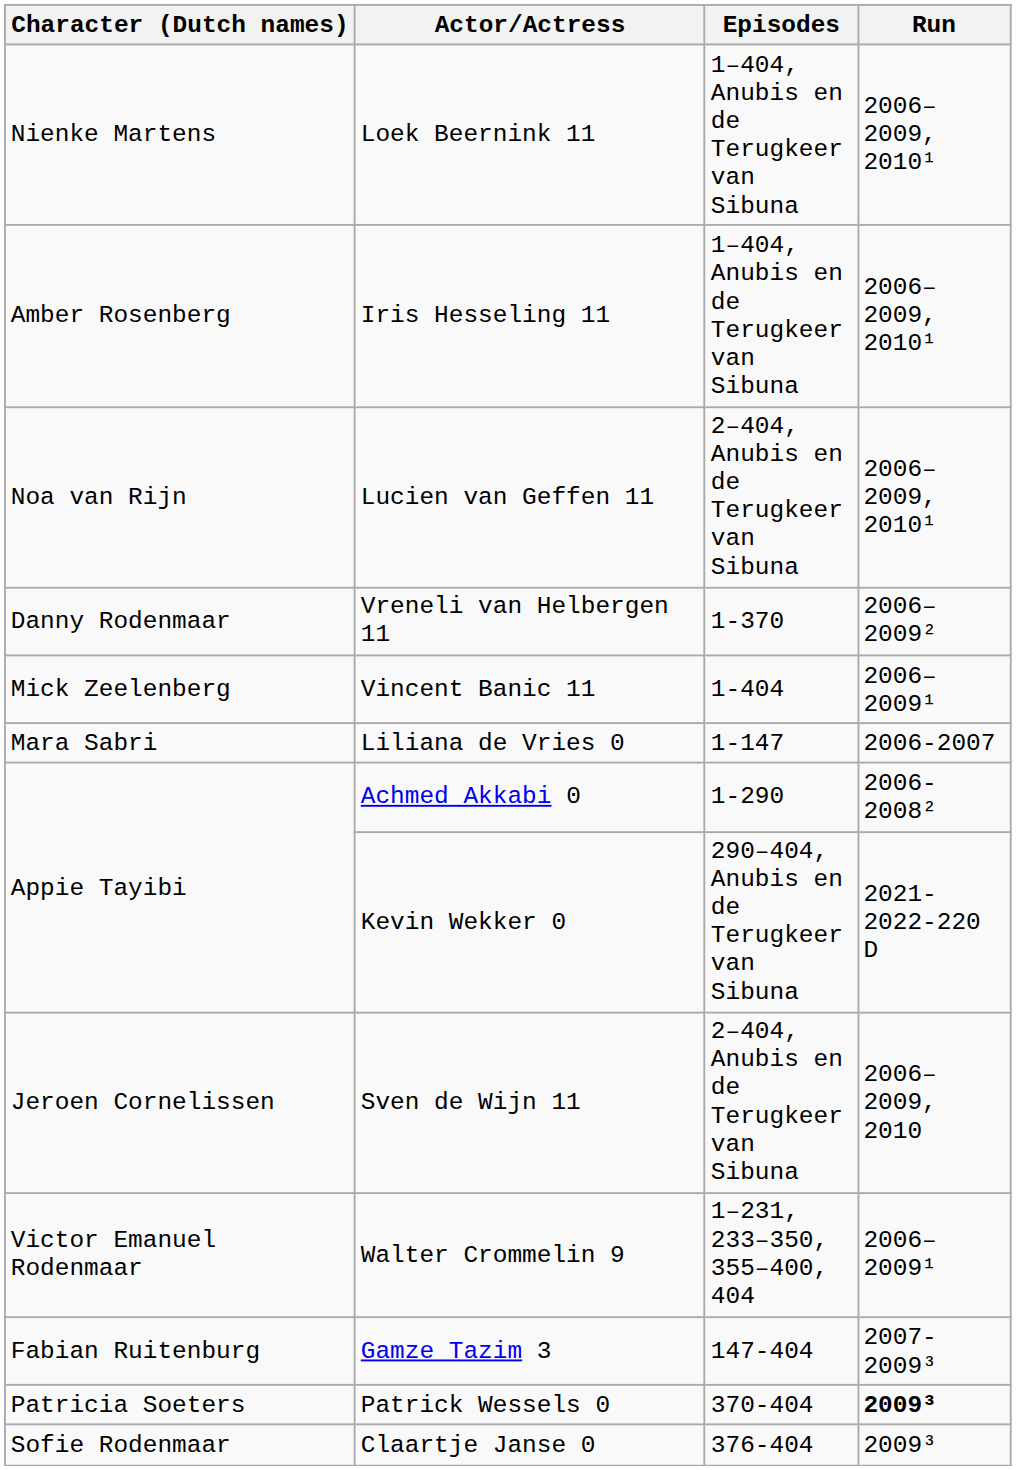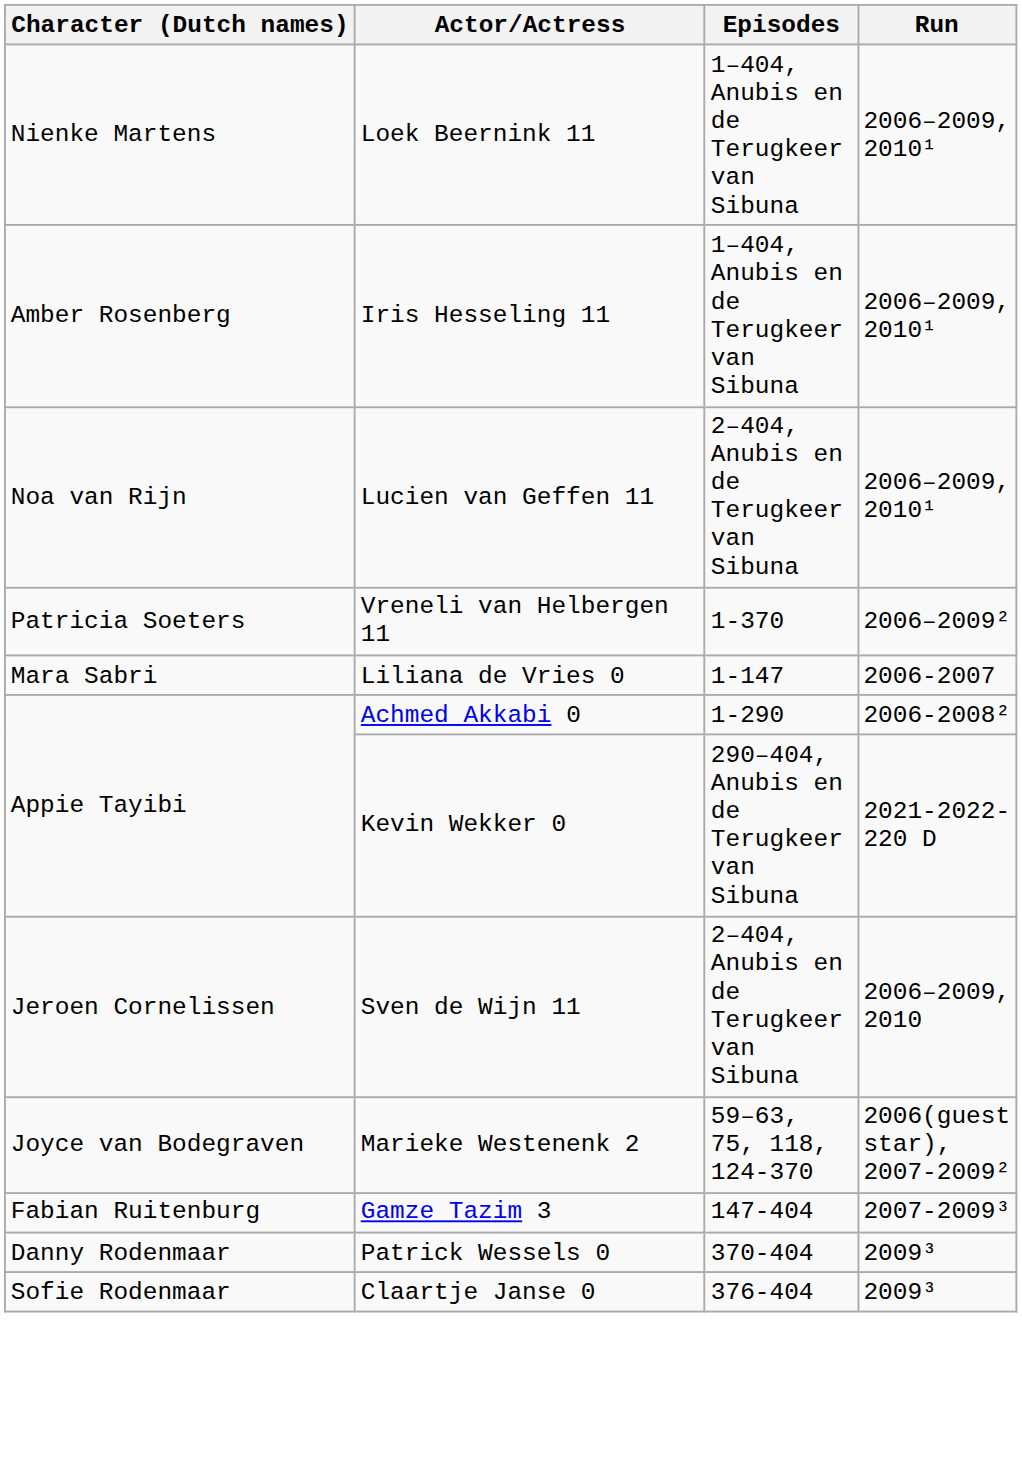Vreneli van Helbergen 11 | Character (Dutch names): Danny Rodenmaar -> Patricia Soeters
- row: Mick Zeelenberg | Vincent Banic 11 | 1-404 | 2006–2009¹
- row: Victor Emanuel Rodenmaar | Walter Crommelin 9 | 1–231, 233–350, 355–400, 404 | 2006–2009¹
+ row: Joyce van Bodegraven | Marieke Westenenk 2 | 59–63, 75, 118, 124-370 | 2006(guest star), 2007-2009²
Patrick Wessels 0 | Character (Dutch names): Patricia Soeters -> Danny Rodenmaar
Patrick Wessels 0 | Run: bold -> normal
